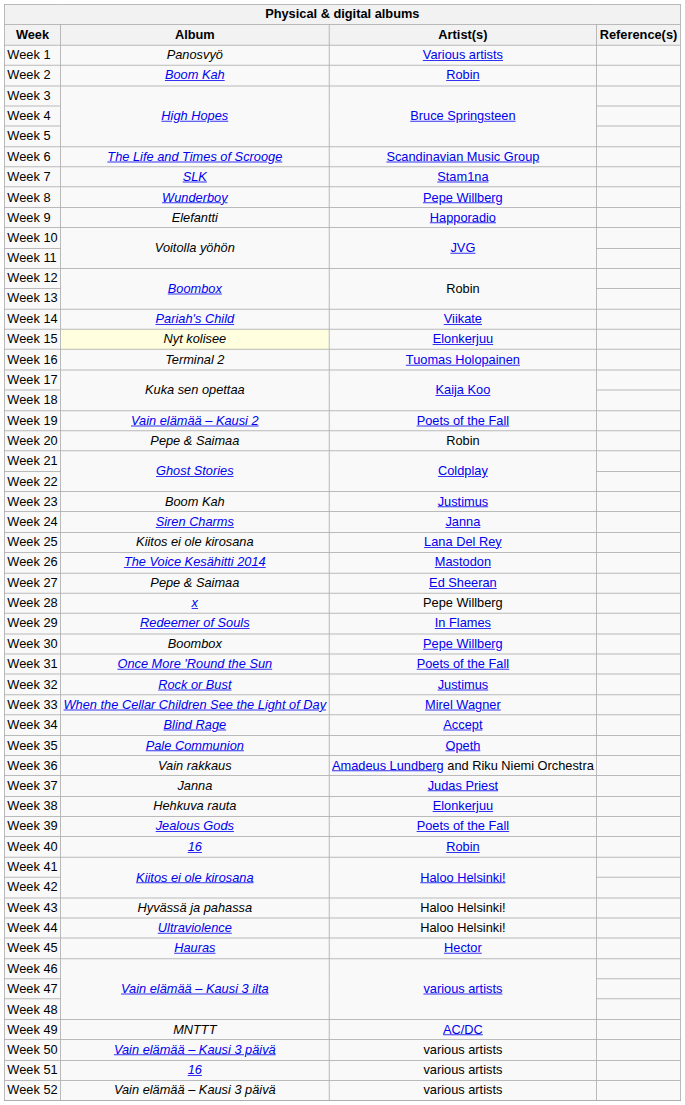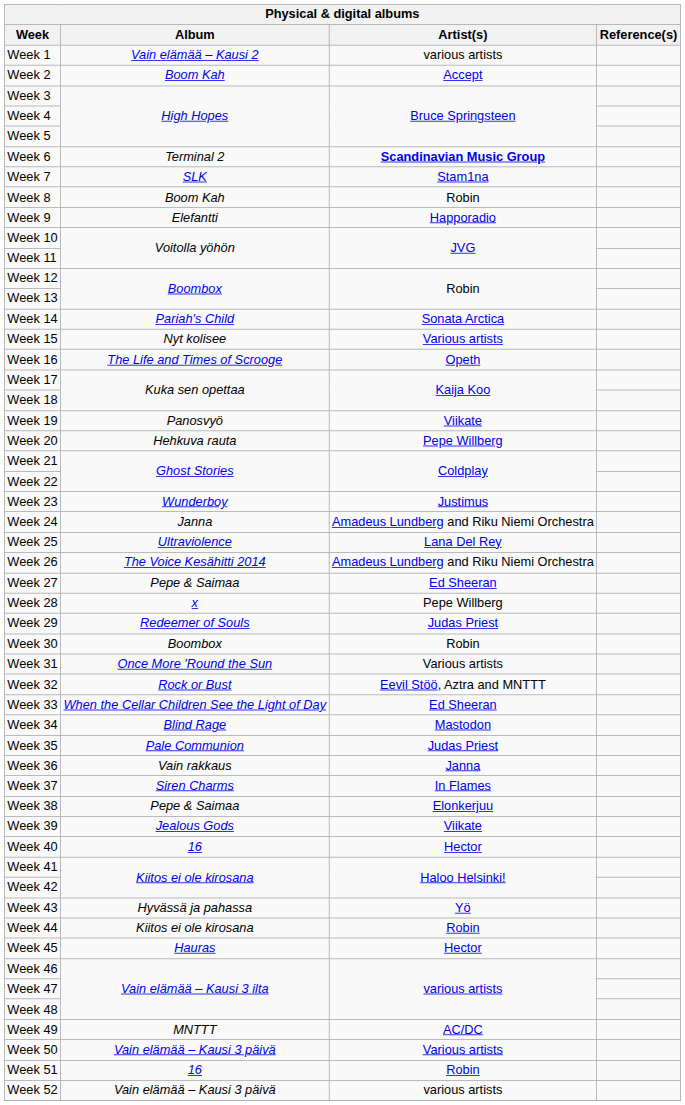Week 1 | Album: Panosvyö -> Vain elämää – Kausi 2
Week 1 | Artist(s): Various artists -> various artists
Week 2 | Artist(s): Robin -> Accept
Week 6 | Album: The Life and Times of Scrooge -> Terminal 2
Week 6 | Artist(s): normal -> bold
Week 8 | Album: Wunderboy -> Boom Kah
Week 8 | Artist(s): Pepe Willberg -> Robin
Week 14 | Artist(s): Viikate -> Sonata Arctica
Week 15 | Album: lightyellow background -> no background
Week 15 | Artist(s): Elonkerjuu -> Various artists
Week 16 | Album: Terminal 2 -> The Life and Times of Scrooge
Week 16 | Artist(s): Tuomas Holopainen -> Opeth
Week 19 | Album: Vain elämää – Kausi 2 -> Panosvyö
Week 19 | Artist(s): Poets of the Fall -> Viikate
Week 20 | Album: Pepe & Saimaa -> Hehkuva rauta
Week 20 | Artist(s): Robin -> Pepe Willberg
Week 23 | Album: Boom Kah -> Wunderboy
Week 24 | Album: Siren Charms -> Janna
Week 24 | Artist(s): Janna -> Amadeus Lundberg and Riku Niemi Orchestra
Week 25 | Album: Kiitos ei ole kirosana -> Ultraviolence
Week 26 | Artist(s): Mastodon -> Amadeus Lundberg and Riku Niemi Orchestra
Week 29 | Artist(s): In Flames -> Judas Priest
Week 30 | Artist(s): Pepe Willberg -> Robin
Week 31 | Artist(s): Poets of the Fall -> Various artists
Week 32 | Artist(s): Justimus -> Eevil Stöö, Aztra and MNTTT
Week 33 | Artist(s): Mirel Wagner -> Ed Sheeran
Week 34 | Artist(s): Accept -> Mastodon
Week 35 | Artist(s): Opeth -> Judas Priest
Week 36 | Artist(s): Amadeus Lundberg and Riku Niemi Orchestra -> Janna
Week 37 | Album: Janna -> Siren Charms
Week 37 | Artist(s): Judas Priest -> In Flames
Week 38 | Album: Hehkuva rauta -> Pepe & Saimaa
Week 39 | Artist(s): Poets of the Fall -> Viikate
Week 40 | Artist(s): Robin -> Hector
Week 43 | Artist(s): Haloo Helsinki! -> Yö
Week 44 | Album: Ultraviolence -> Kiitos ei ole kirosana
Week 44 | Artist(s): Haloo Helsinki! -> Robin
Week 50 | Artist(s): various artists -> Various artists
Week 51 | Artist(s): various artists -> Robin
